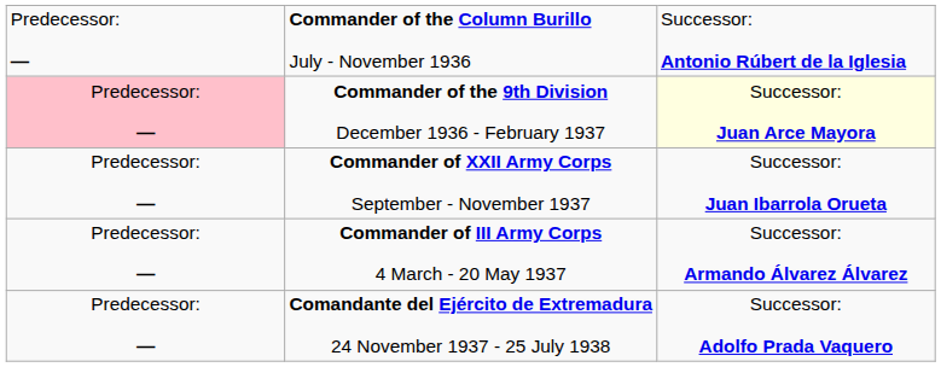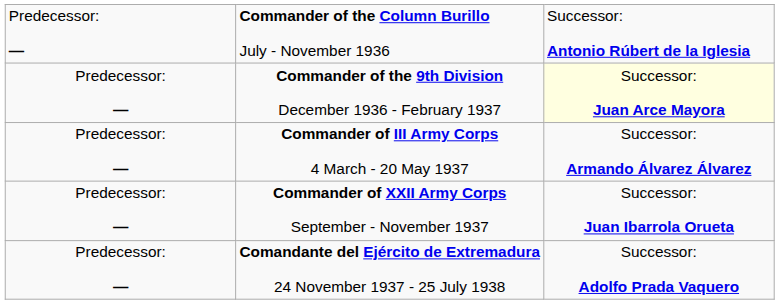Commander of the 9th Division December 1936 - February 1937 | column 1: pink background -> no background
rows swapped: Commander of III Army Corps 4 March - 20 May 1937 <-> Commander of XXII Army Corps September - November 1937
